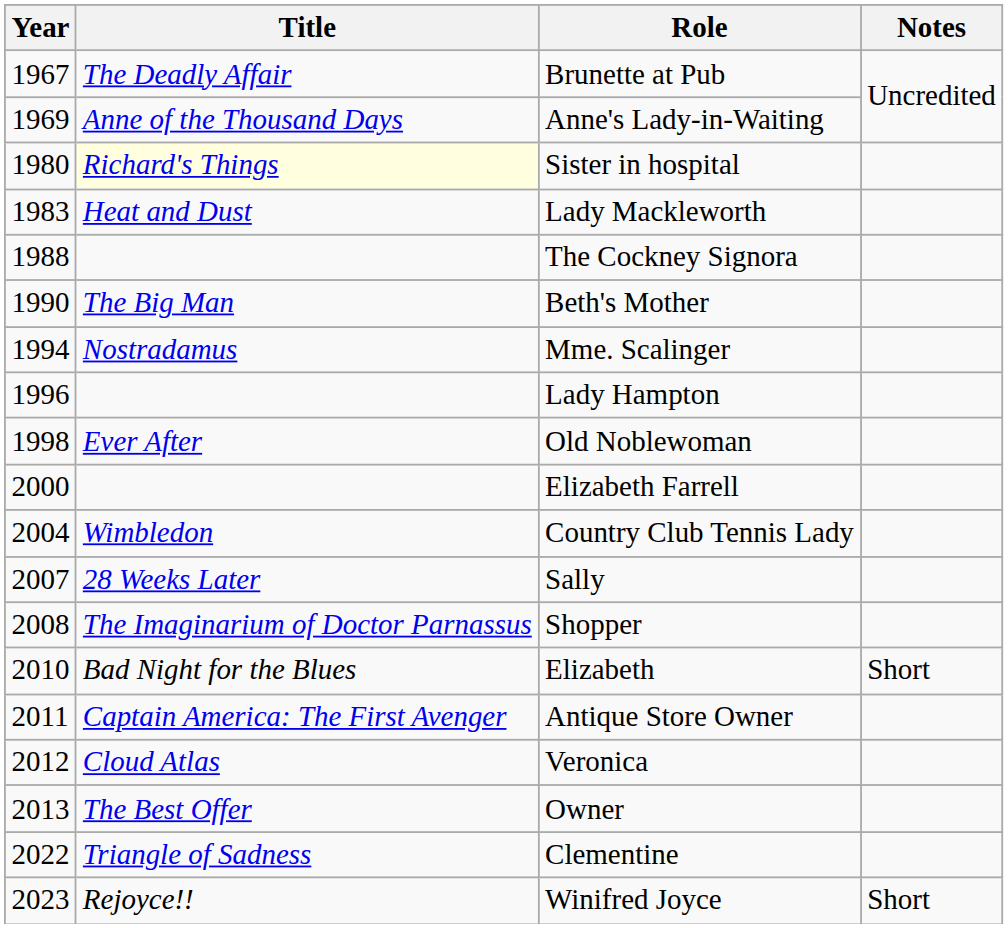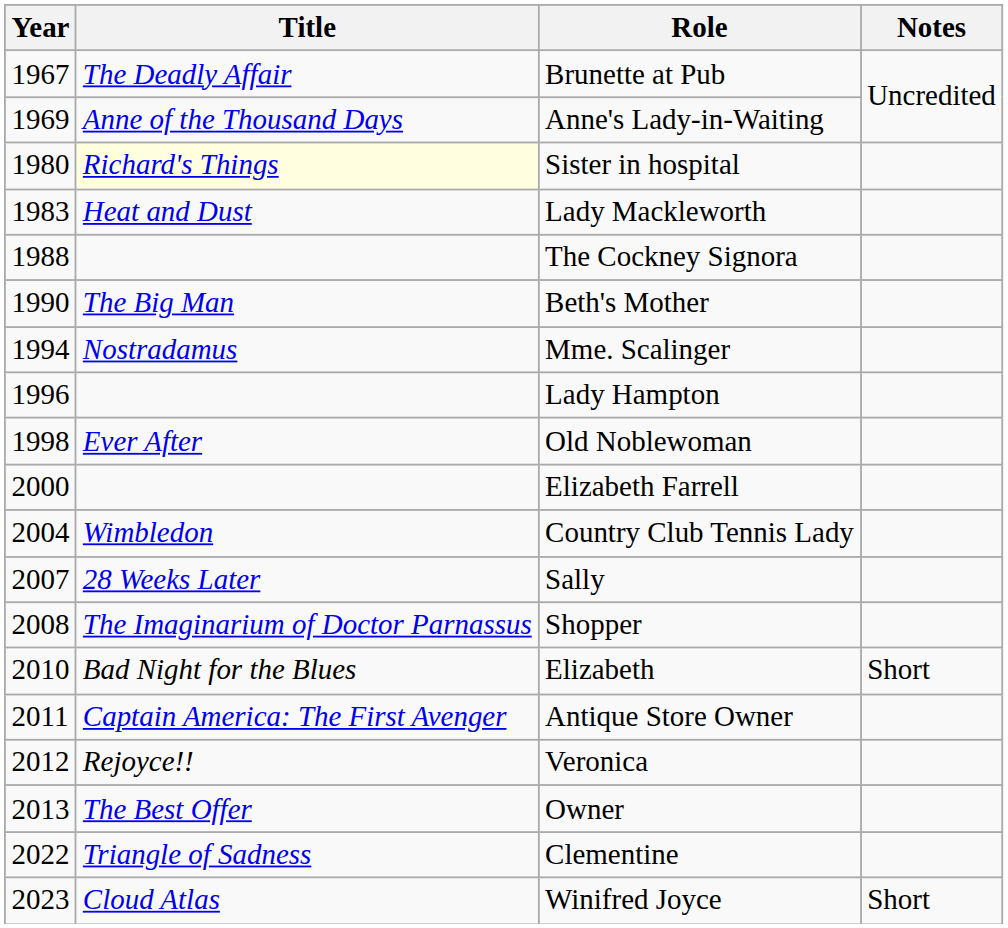Veronica | Title: Cloud Atlas -> Rejoyce!!
Winifred Joyce | Title: Rejoyce!! -> Cloud Atlas
